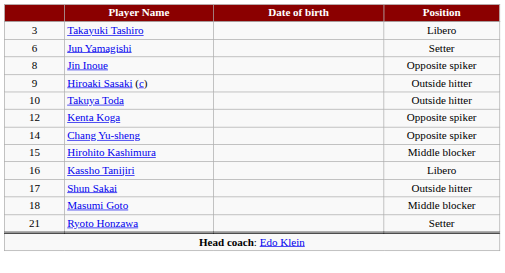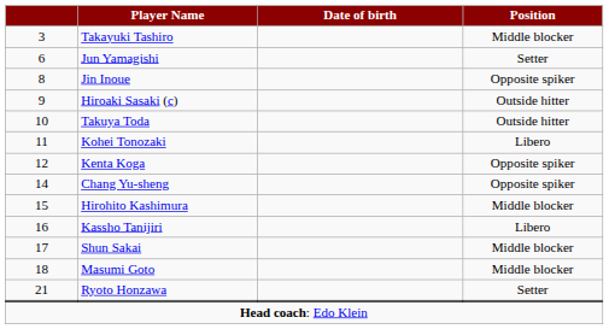Takayuki Tashiro | Position: Libero -> Middle blocker
+ row: 11 | Kohei Tonozaki | Libero
Shun Sakai | Position: Outside hitter -> Middle blocker
